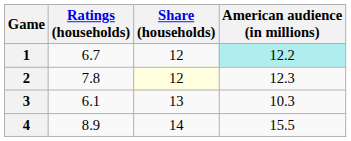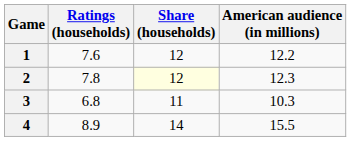1 | Ratings (households): 6.7 -> 7.6
1 | American audience (in millions): paleturquoise background -> no background
3 | Ratings (households): 6.1 -> 6.8
3 | Share (households): 13 -> 11
